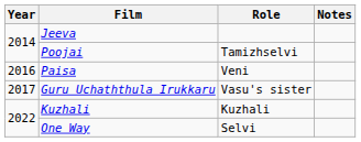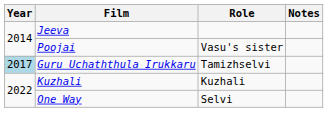Poojai | Role: Tamizhselvi -> Vasu's sister
- row: 2016 | Paisa | Veni
Guru Uchaththula Irukkaru | Year: no background -> lightblue background
Guru Uchaththula Irukkaru | Role: Vasu's sister -> Tamizhselvi
